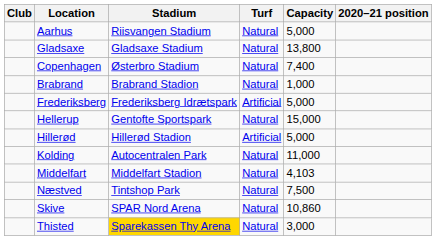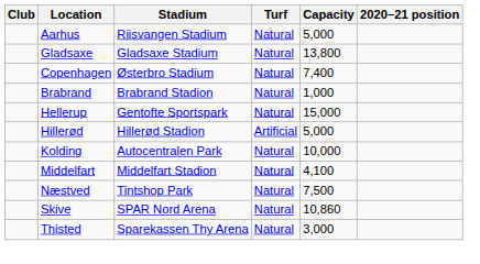- row: Frederiksberg | Frederiksberg Idrætspark | Artificial | 5,000
Kolding | Capacity: 11,000 -> 10,000
Middelfart | Capacity: 4,103 -> 4,100
Thisted | Stadium: gold background -> no background
